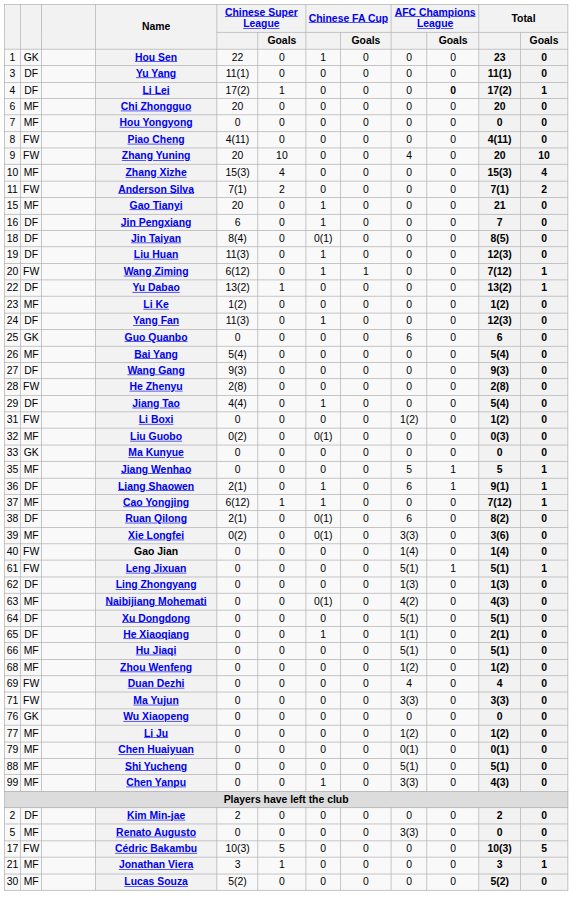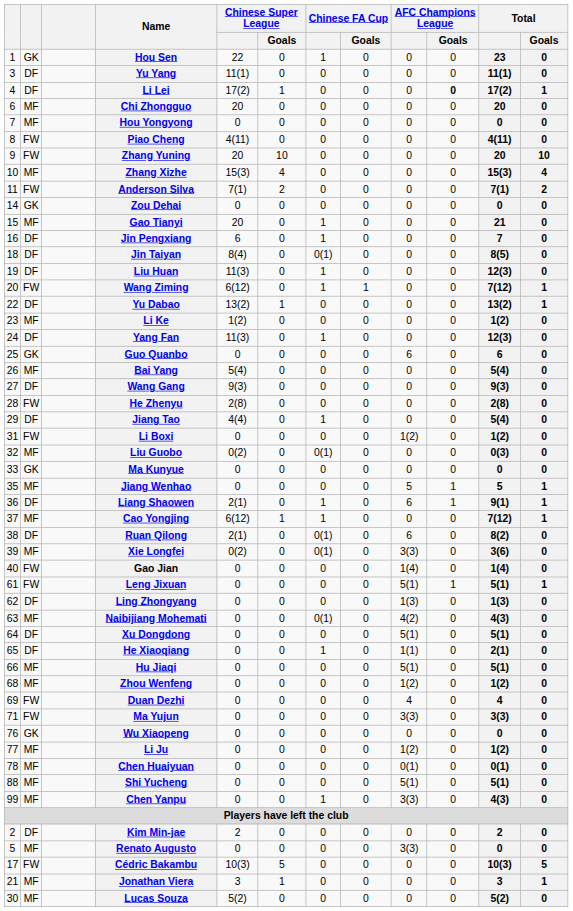Zhang Yuning | AFC Champions League: 4 -> 0
+ row: 14 | GK | Zou Dehai | 0 | 0 | 0 | 0 | 0 | 0 | 0 | 0
Chen Huaiyuan | column 1: 79 -> 78
